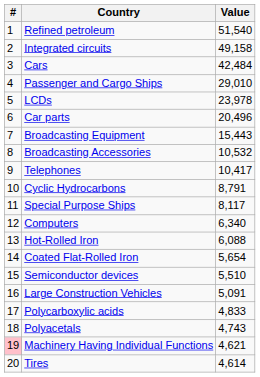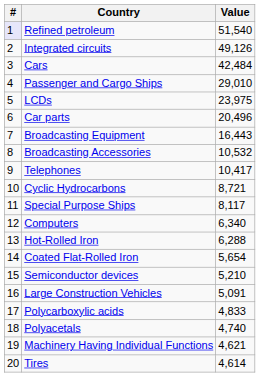Refined petroleum | #: no background -> lavender background
Integrated circuits | Value: 49,158 -> 49,126
LCDs | Value: 23,978 -> 23,975
Broadcasting Equipment | Value: 15,443 -> 16,443
Cyclic Hydrocarbons | Value: 8,791 -> 8,721
Hot-Rolled Iron | Value: 6,088 -> 6,288
Semiconductor devices | Value: 5,510 -> 5,210
Polyacetals | Value: 4,743 -> 4,740
Machinery Having Individual Functions | #: pink background -> no background
